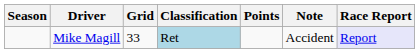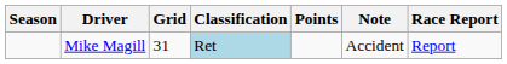Mike Magill | Grid: 33 -> 31
Mike Magill | Race Report: lavender background -> no background
